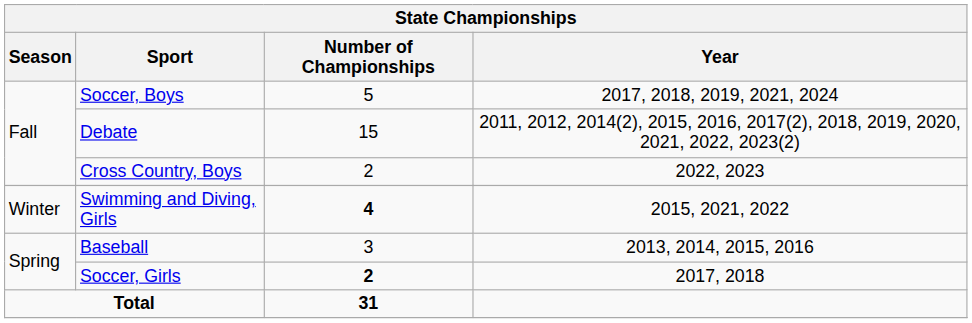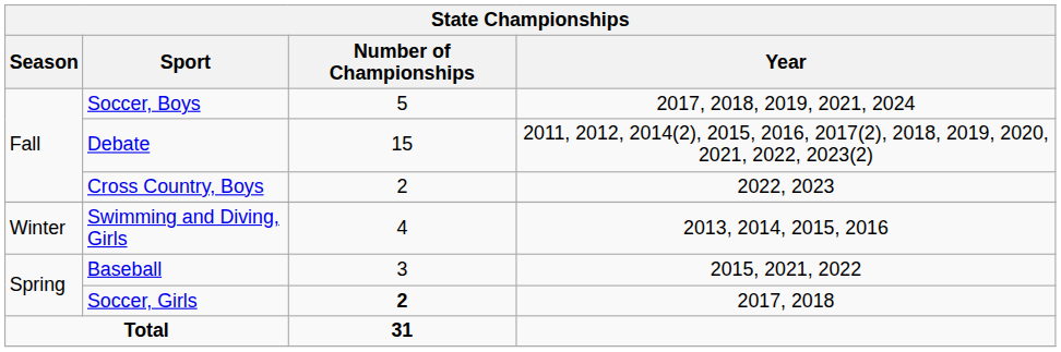Swimming and Diving, Girls | Number of Championships: bold -> normal
Swimming and Diving, Girls | Year: 2015, 2021, 2022 -> 2013, 2014, 2015, 2016
Baseball | Year: 2013, 2014, 2015, 2016 -> 2015, 2021, 2022
